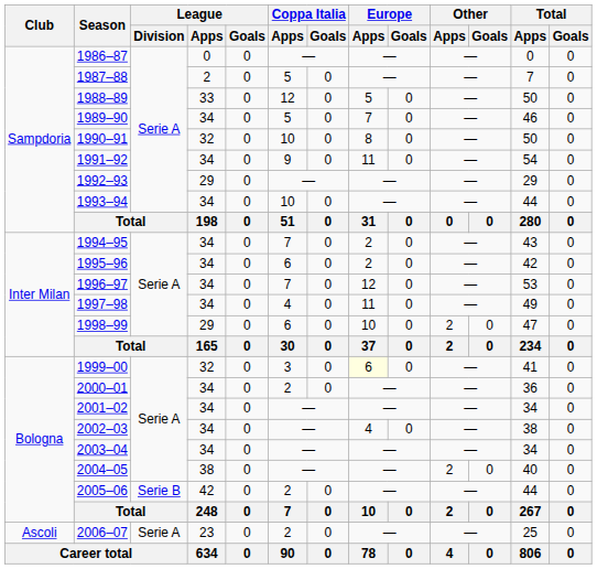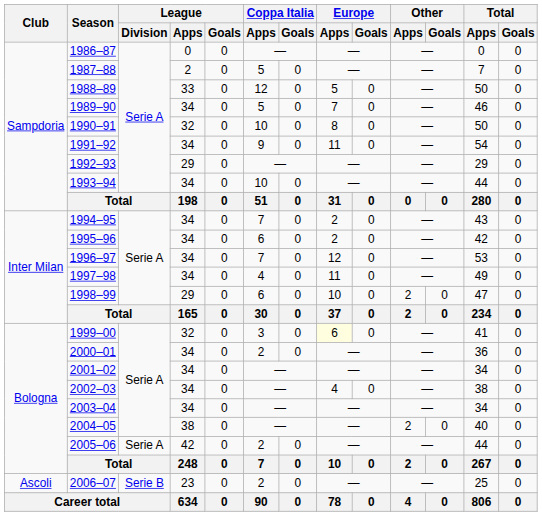2005–06 | League / Division: Serie B -> Serie A
2006–07 | League / Division: Serie A -> Serie B
